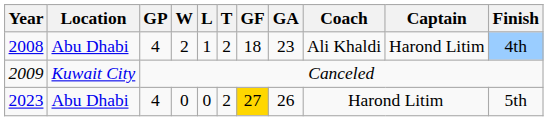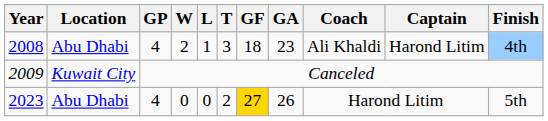2008 | T: 2 -> 3
